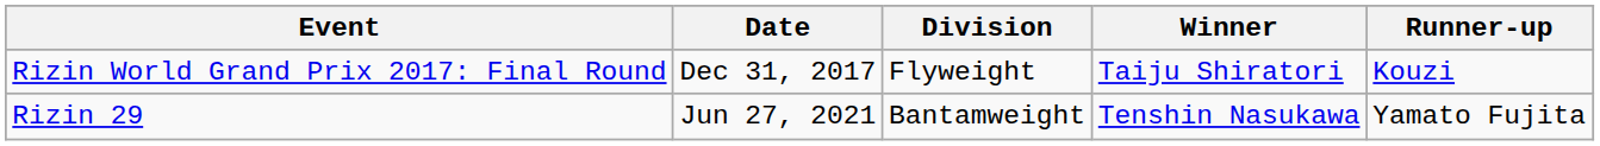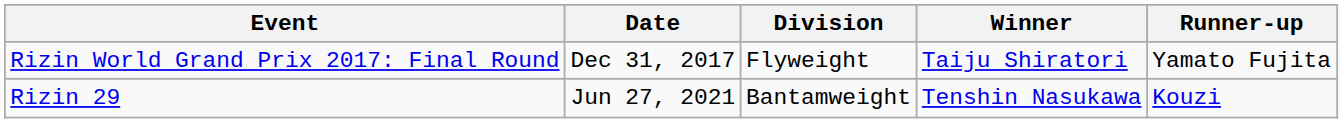Rizin World Grand Prix 2017: Final Round | Runner-up: Kouzi -> Yamato Fujita
Rizin 29 | Runner-up: Yamato Fujita -> Kouzi
